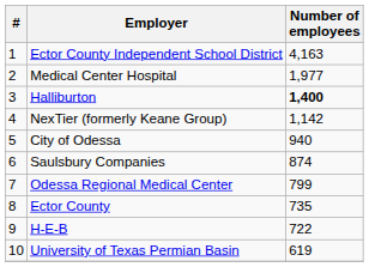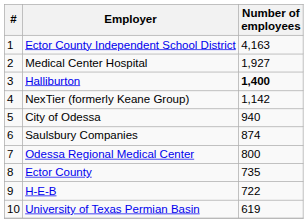Medical Center Hospital | Number of employees: 1,977 -> 1,927
Odessa Regional Medical Center | Number of employees: 799 -> 800
